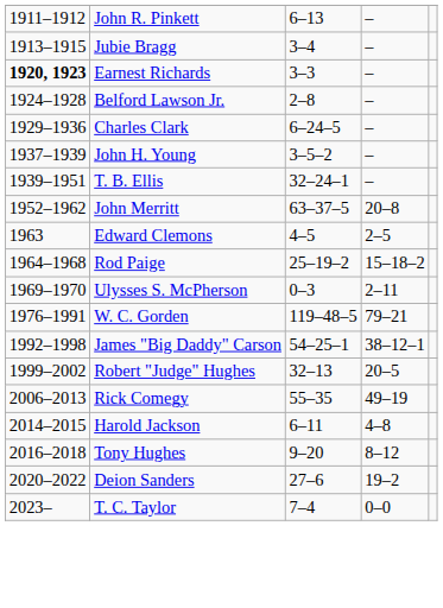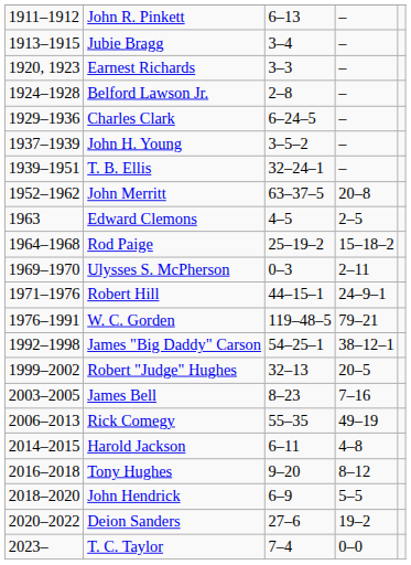Earnest Richards | column 1: bold -> normal
+ row: 1971–1976 | Robert Hill | 44–15–1 | 24–9–1
+ row: 2003–2005 | James Bell | 8–23 | 7–16
+ row: 2018–2020 | John Hendrick | 6–9 | 5–5
